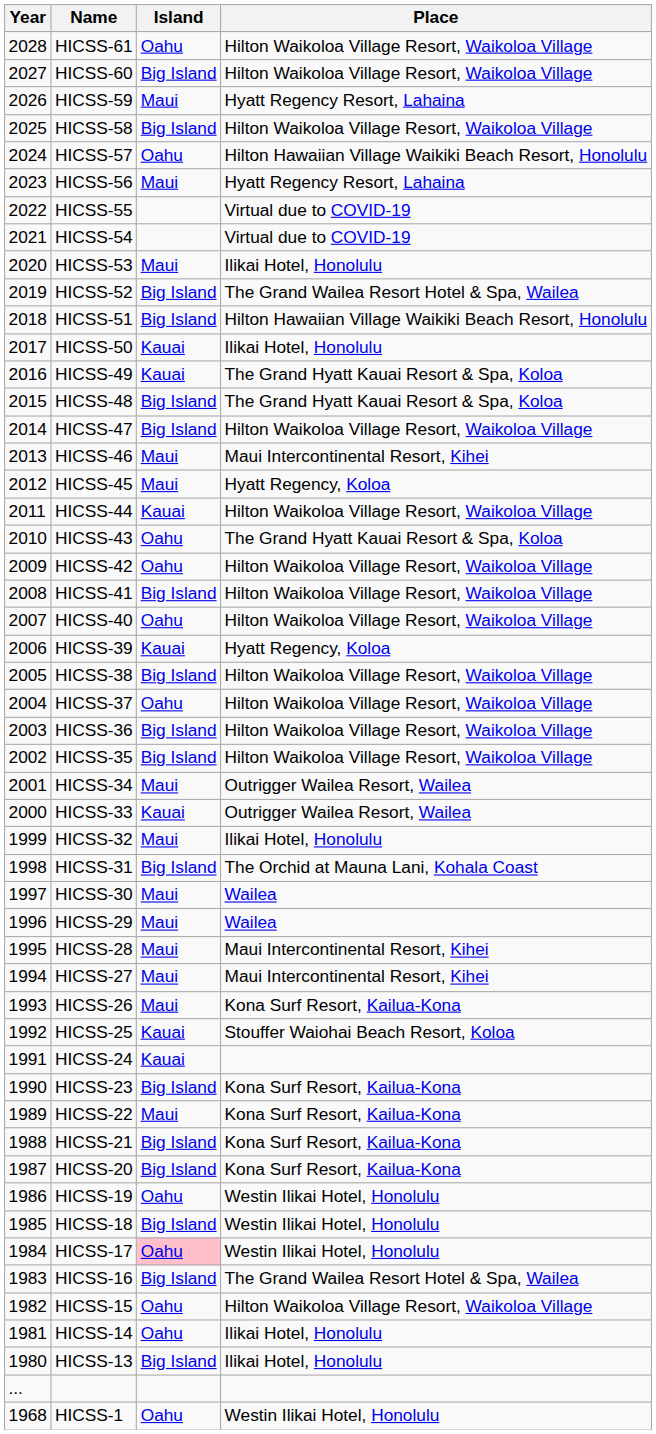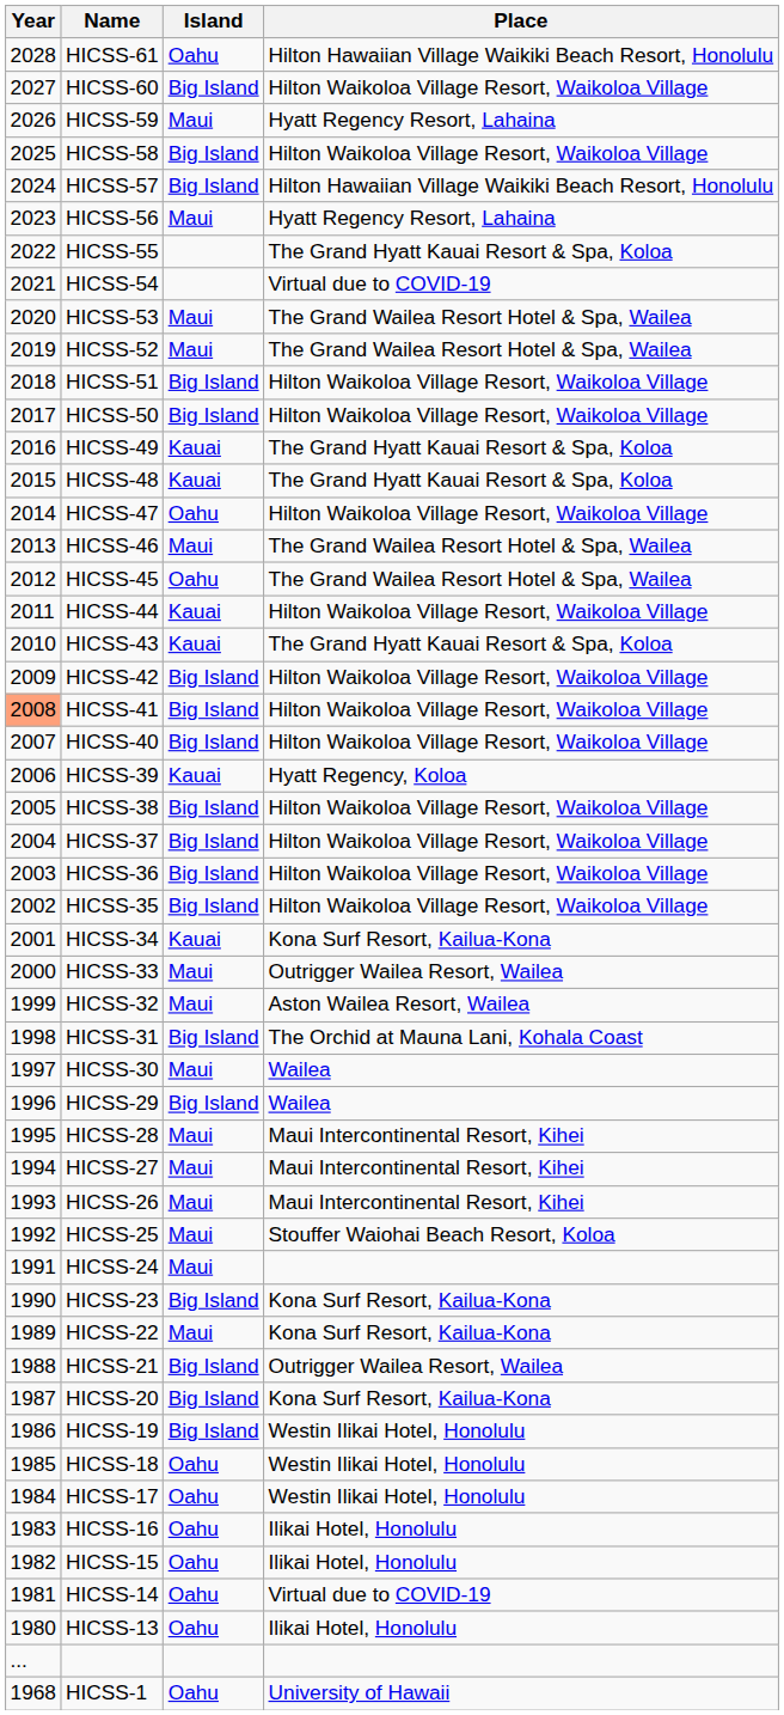HICSS-61 | Place: Hilton Waikoloa Village Resort, Waikoloa Village -> Hilton Hawaiian Village Waikiki Beach Resort, Honolulu
HICSS-57 | Island: Oahu -> Big Island
HICSS-55 | Place: Virtual due to COVID-19 -> The Grand Hyatt Kauai Resort & Spa, Koloa
HICSS-53 | Place: Ilikai Hotel, Honolulu -> The Grand Wailea Resort Hotel & Spa, Wailea
HICSS-52 | Island: Big Island -> Maui
HICSS-51 | Place: Hilton Hawaiian Village Waikiki Beach Resort, Honolulu -> Hilton Waikoloa Village Resort, Waikoloa Village
HICSS-50 | Island: Kauai -> Big Island
HICSS-50 | Place: Ilikai Hotel, Honolulu -> Hilton Waikoloa Village Resort, Waikoloa Village
HICSS-48 | Island: Big Island -> Kauai
HICSS-47 | Island: Big Island -> Oahu
HICSS-46 | Place: Maui Intercontinental Resort, Kihei -> The Grand Wailea Resort Hotel & Spa, Wailea
HICSS-45 | Island: Maui -> Oahu
HICSS-45 | Place: Hyatt Regency, Koloa -> The Grand Wailea Resort Hotel & Spa, Wailea
HICSS-43 | Island: Oahu -> Kauai
HICSS-42 | Island: Oahu -> Big Island
HICSS-41 | Year: no background -> lightsalmon background
HICSS-40 | Island: Oahu -> Big Island
HICSS-37 | Island: Oahu -> Big Island
HICSS-34 | Island: Maui -> Kauai
HICSS-34 | Place: Outrigger Wailea Resort, Wailea -> Kona Surf Resort, Kailua-Kona
HICSS-33 | Island: Kauai -> Maui
HICSS-32 | Place: Ilikai Hotel, Honolulu -> Aston Wailea Resort, Wailea
HICSS-29 | Island: Maui -> Big Island
HICSS-26 | Place: Kona Surf Resort, Kailua-Kona -> Maui Intercontinental Resort, Kihei
HICSS-25 | Island: Kauai -> Maui
HICSS-24 | Island: Kauai -> Maui
HICSS-21 | Place: Kona Surf Resort, Kailua-Kona -> Outrigger Wailea Resort, Wailea
HICSS-19 | Island: Oahu -> Big Island
HICSS-18 | Island: Big Island -> Oahu
HICSS-17 | Island: pink background -> no background
HICSS-16 | Island: Big Island -> Oahu
HICSS-16 | Place: The Grand Wailea Resort Hotel & Spa, Wailea -> Ilikai Hotel, Honolulu
HICSS-15 | Place: Hilton Waikoloa Village Resort, Waikoloa Village -> Ilikai Hotel, Honolulu
HICSS-14 | Place: Ilikai Hotel, Honolulu -> Virtual due to COVID-19
HICSS-13 | Island: Big Island -> Oahu
HICSS-1 | Place: Westin Ilikai Hotel, Honolulu -> University of Hawaii
